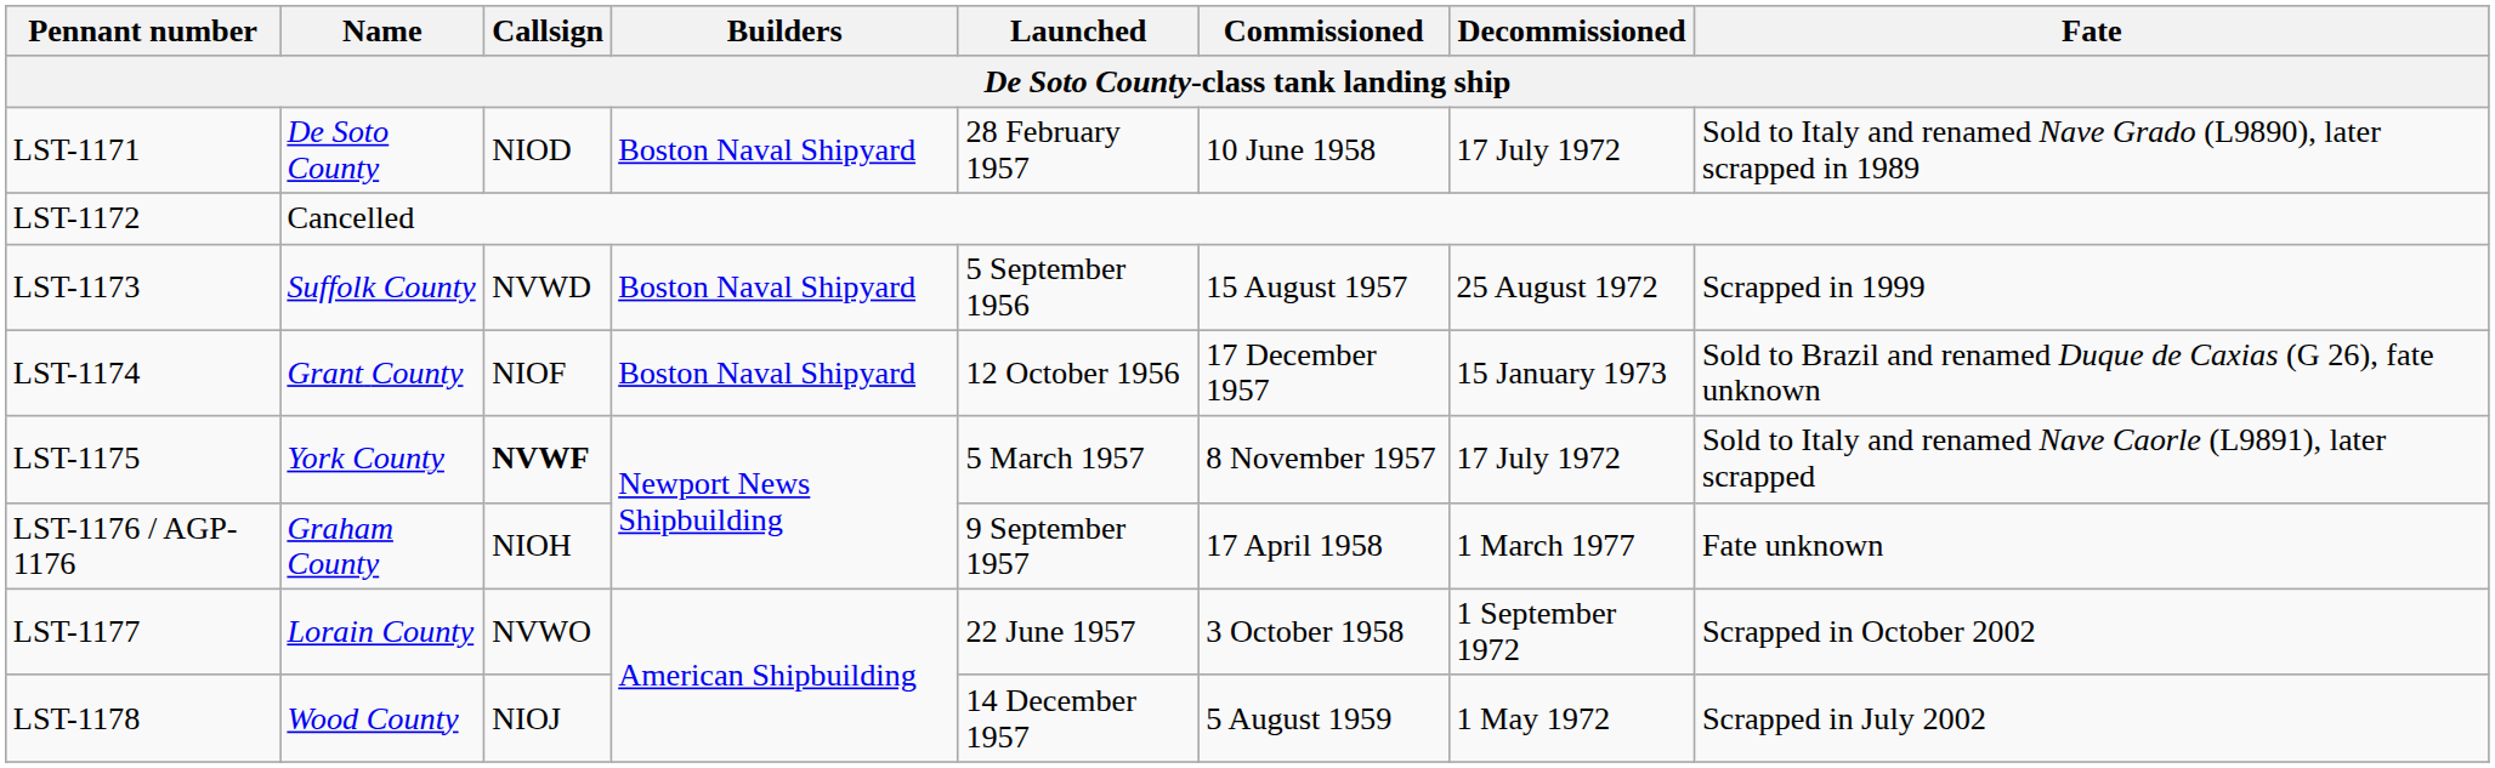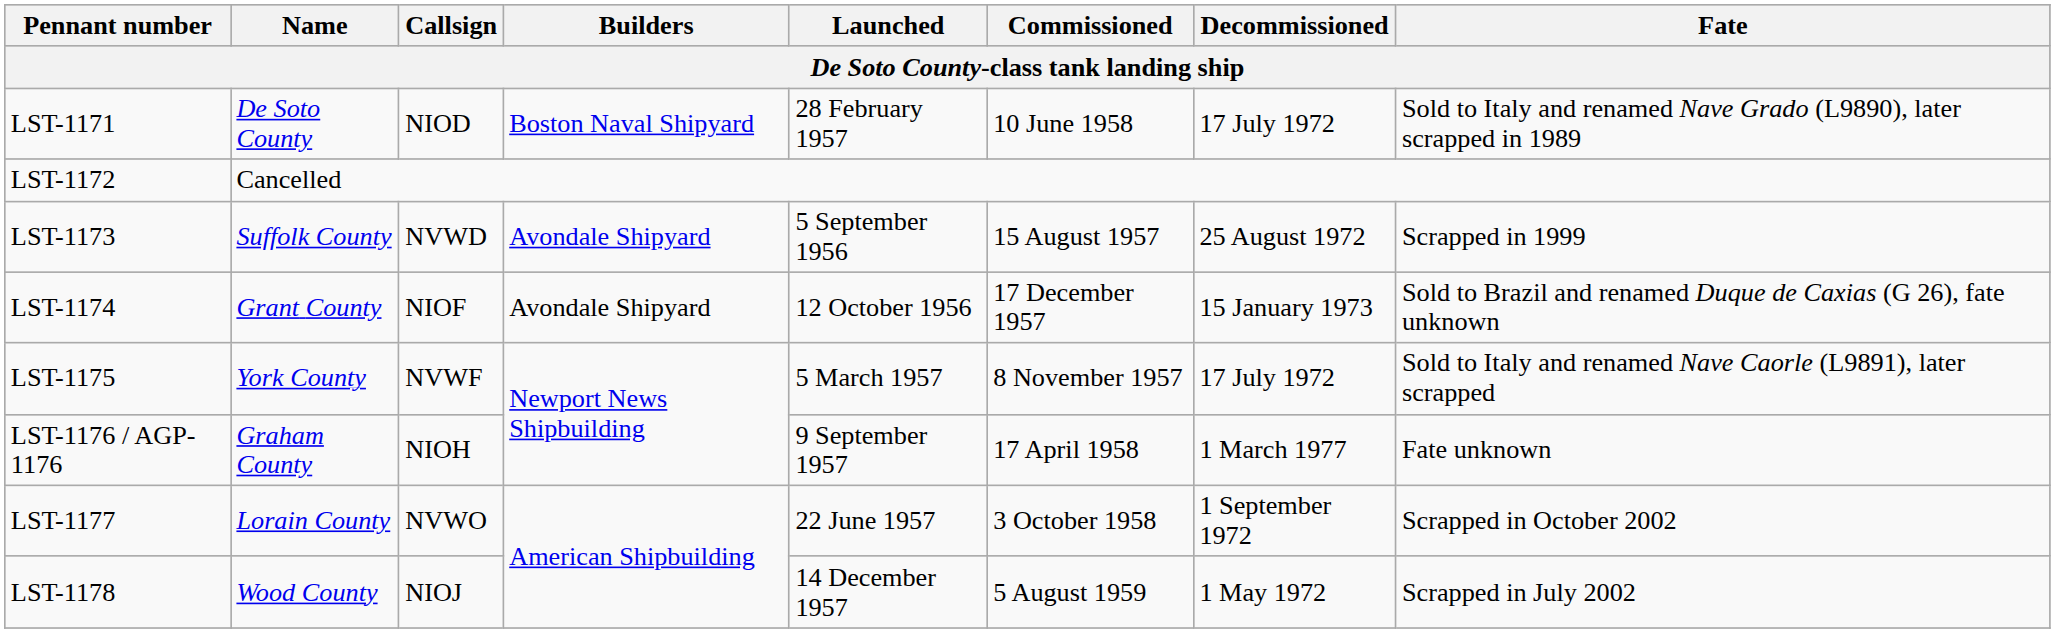LST-1173 | Builders: Boston Naval Shipyard -> Avondale Shipyard
LST-1174 | Builders: Boston Naval Shipyard -> Avondale Shipyard
LST-1175 | Callsign: bold -> normal
